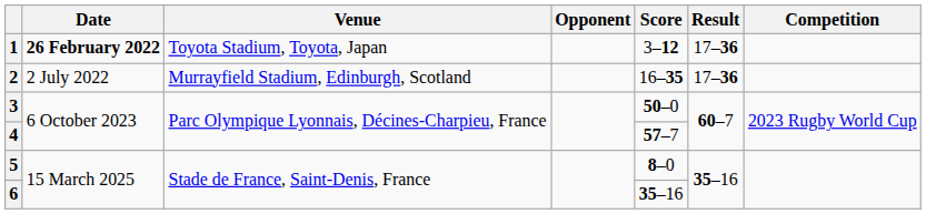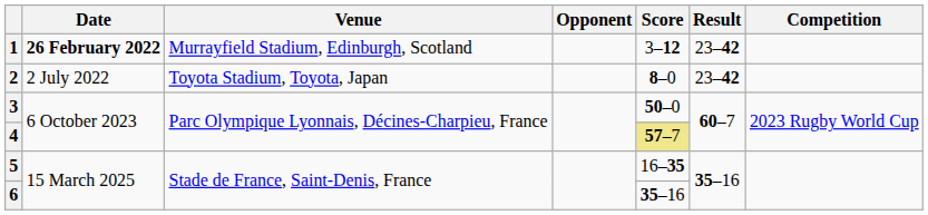1 | Venue: Toyota Stadium, Toyota, Japan -> Murrayfield Stadium, Edinburgh, Scotland
1 | Result: 17–36 -> 23–42
2 | Venue: Murrayfield Stadium, Edinburgh, Scotland -> Toyota Stadium, Toyota, Japan
2 | Score: 16–35 -> 8–0
2 | Result: 17–36 -> 23–42
4 | Score: no background -> khaki background
5 | Score: 8–0 -> 16–35
